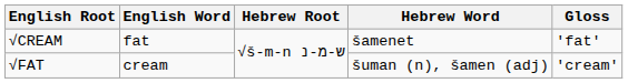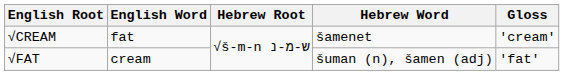√CREAM | Gloss: 'fat' -> 'cream'
√FAT | Gloss: 'cream' -> 'fat'
